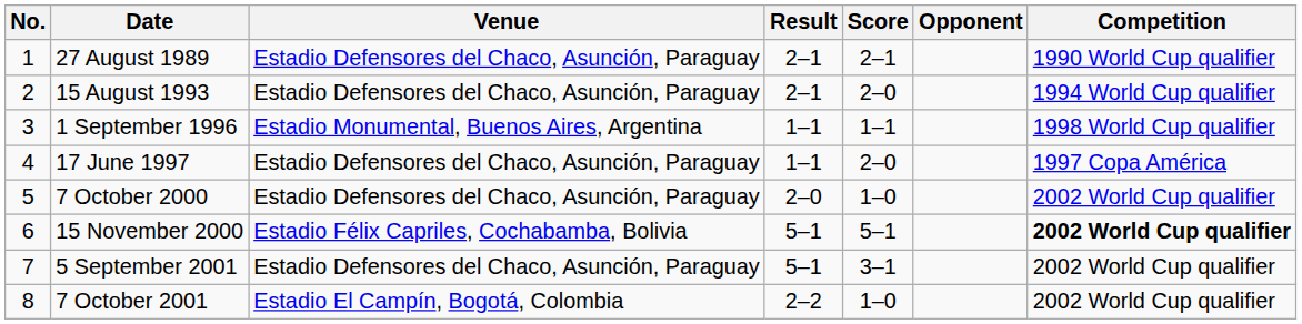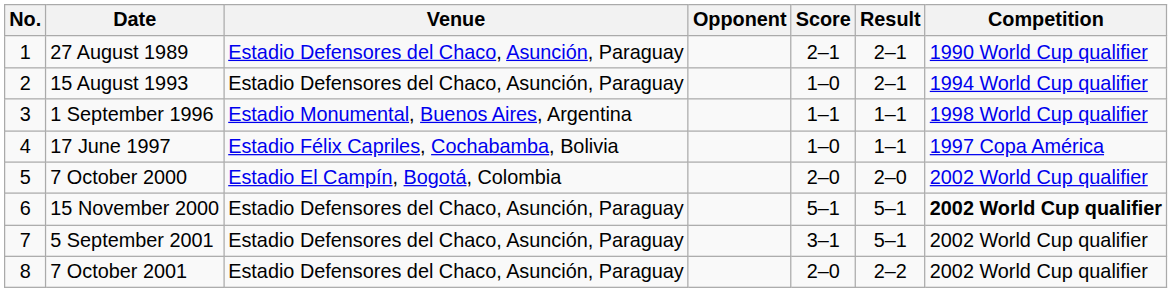columns swapped: Opponent <-> Result
15 August 1993 | Score: 2–0 -> 1–0
17 June 1997 | Venue: Estadio Defensores del Chaco, Asunción, Paraguay -> Estadio Félix Capriles, Cochabamba, Bolivia
17 June 1997 | Score: 2–0 -> 1–0
7 October 2000 | Venue: Estadio Defensores del Chaco, Asunción, Paraguay -> Estadio El Campín, Bogotá, Colombia
7 October 2000 | Score: 1–0 -> 2–0
15 November 2000 | Venue: Estadio Félix Capriles, Cochabamba, Bolivia -> Estadio Defensores del Chaco, Asunción, Paraguay
7 October 2001 | Venue: Estadio El Campín, Bogotá, Colombia -> Estadio Defensores del Chaco, Asunción, Paraguay
7 October 2001 | Score: 1–0 -> 2–0
